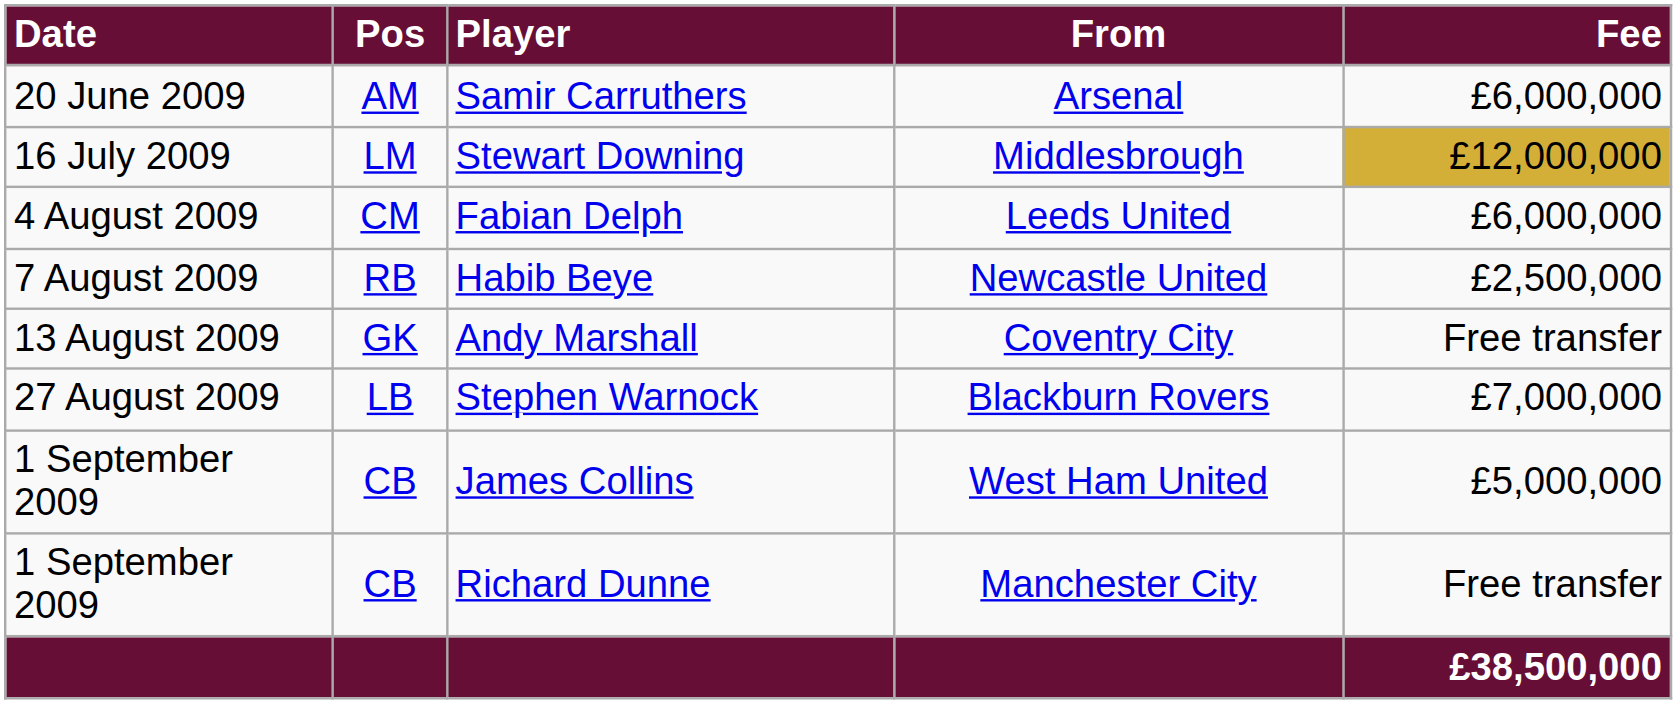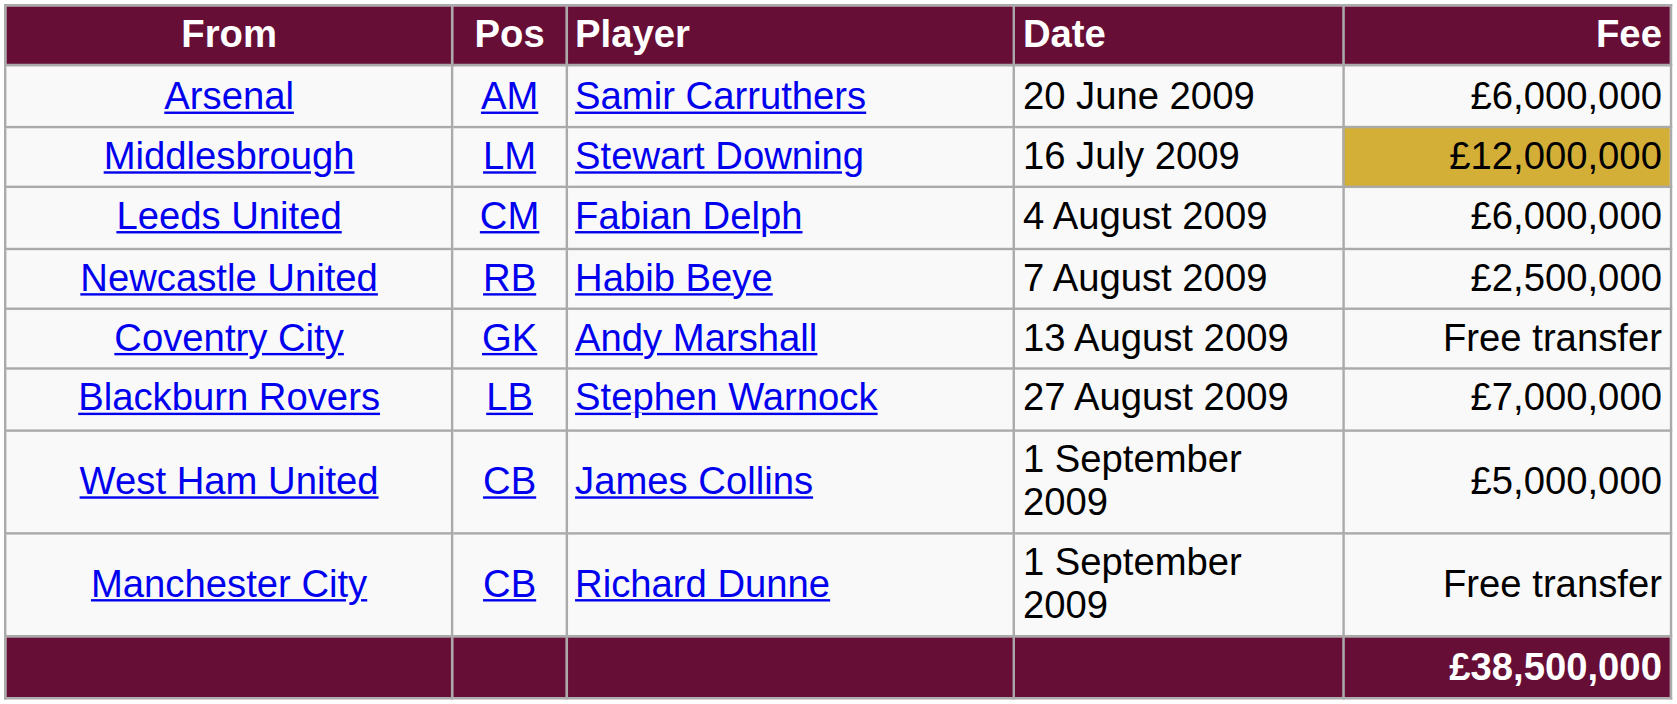columns swapped: Date <-> From
